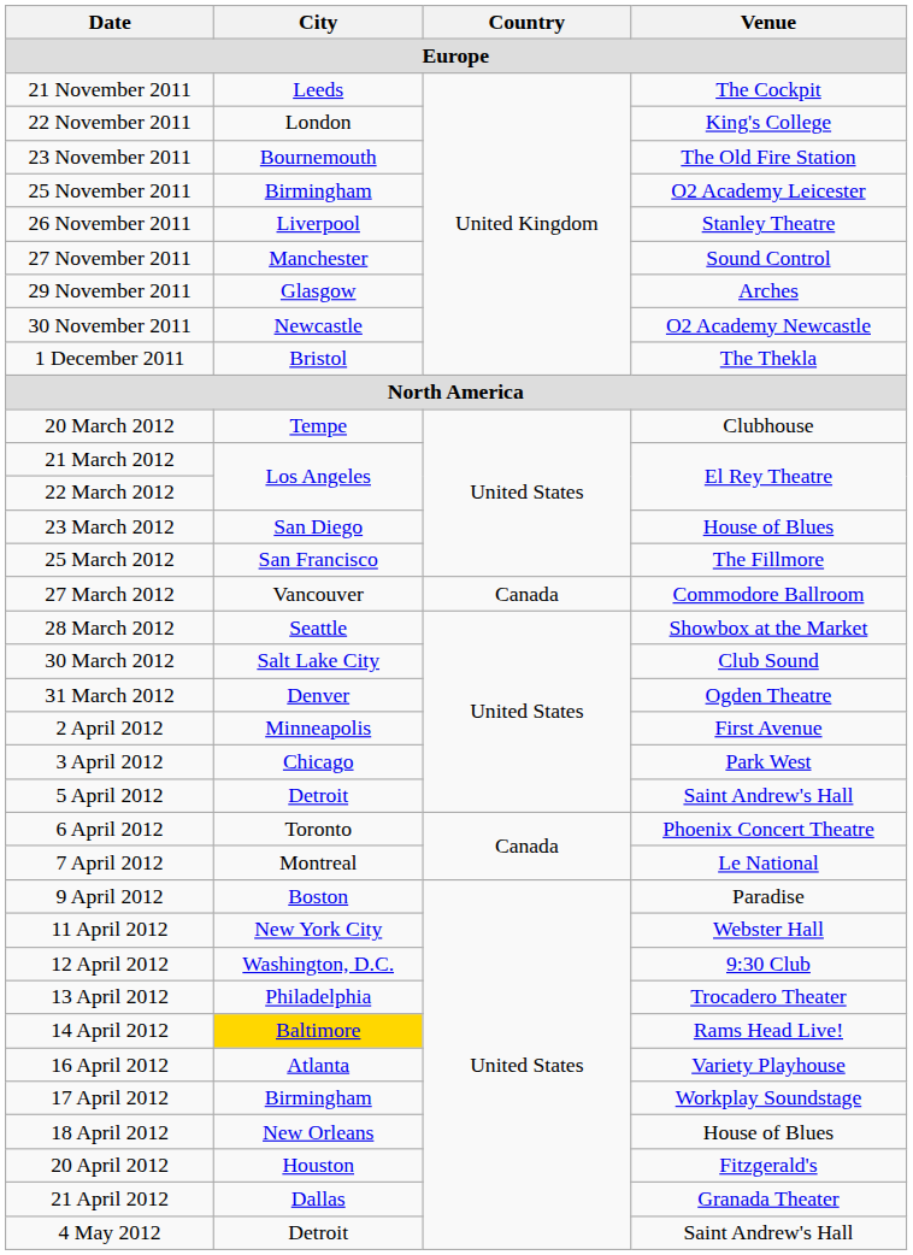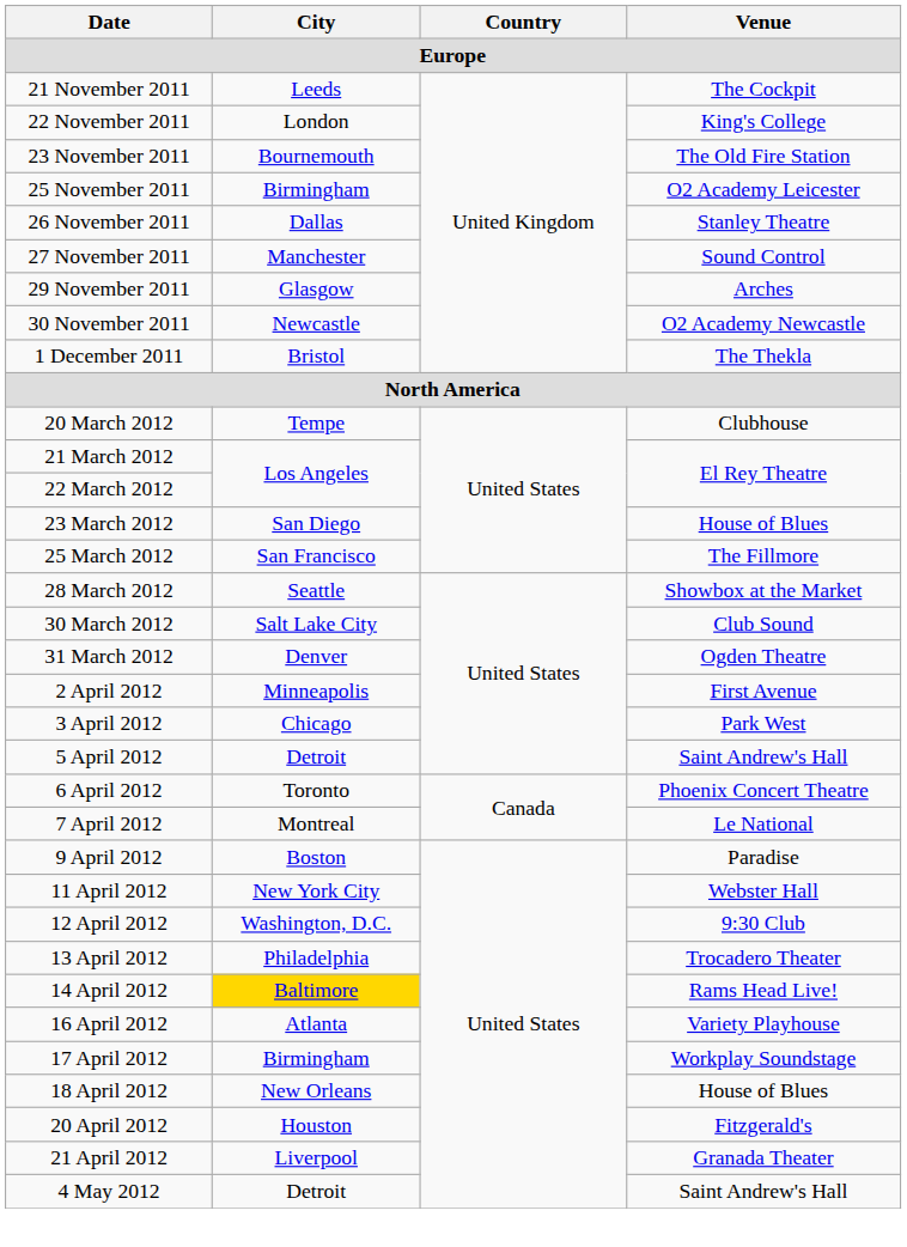26 November 2011 | City: Liverpool -> Dallas
- row: 27 March 2012 | Vancouver | Canada | Commodore Ballroom
21 April 2012 | City: Dallas -> Liverpool
